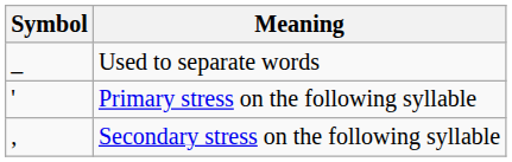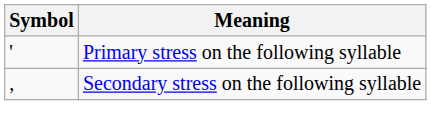- row: _ | Used to separate words
